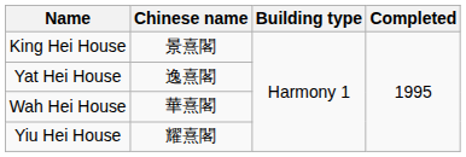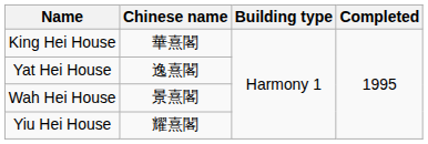King Hei House | Chinese name: 景熹閣 -> 華熹閣
Wah Hei House | Chinese name: 華熹閣 -> 景熹閣
